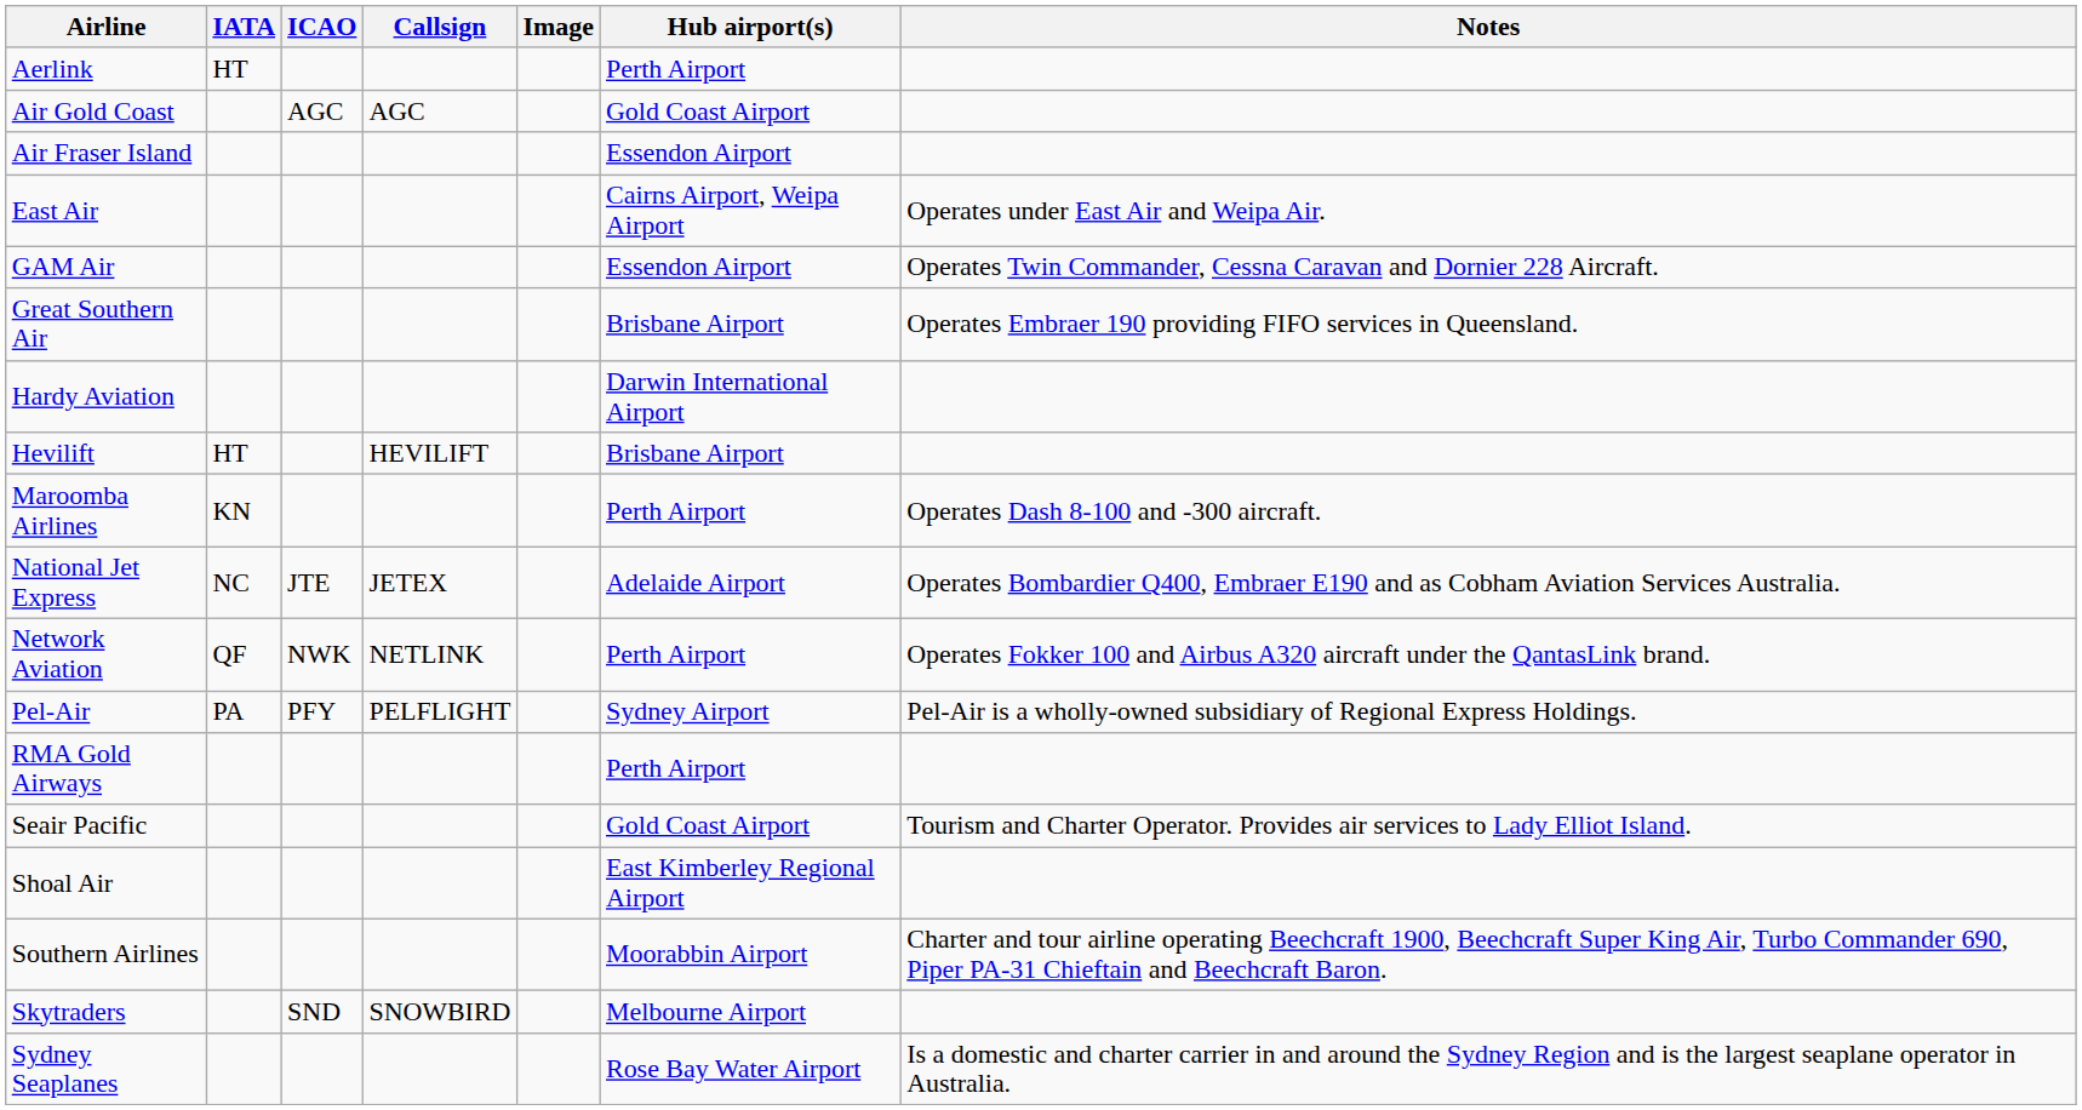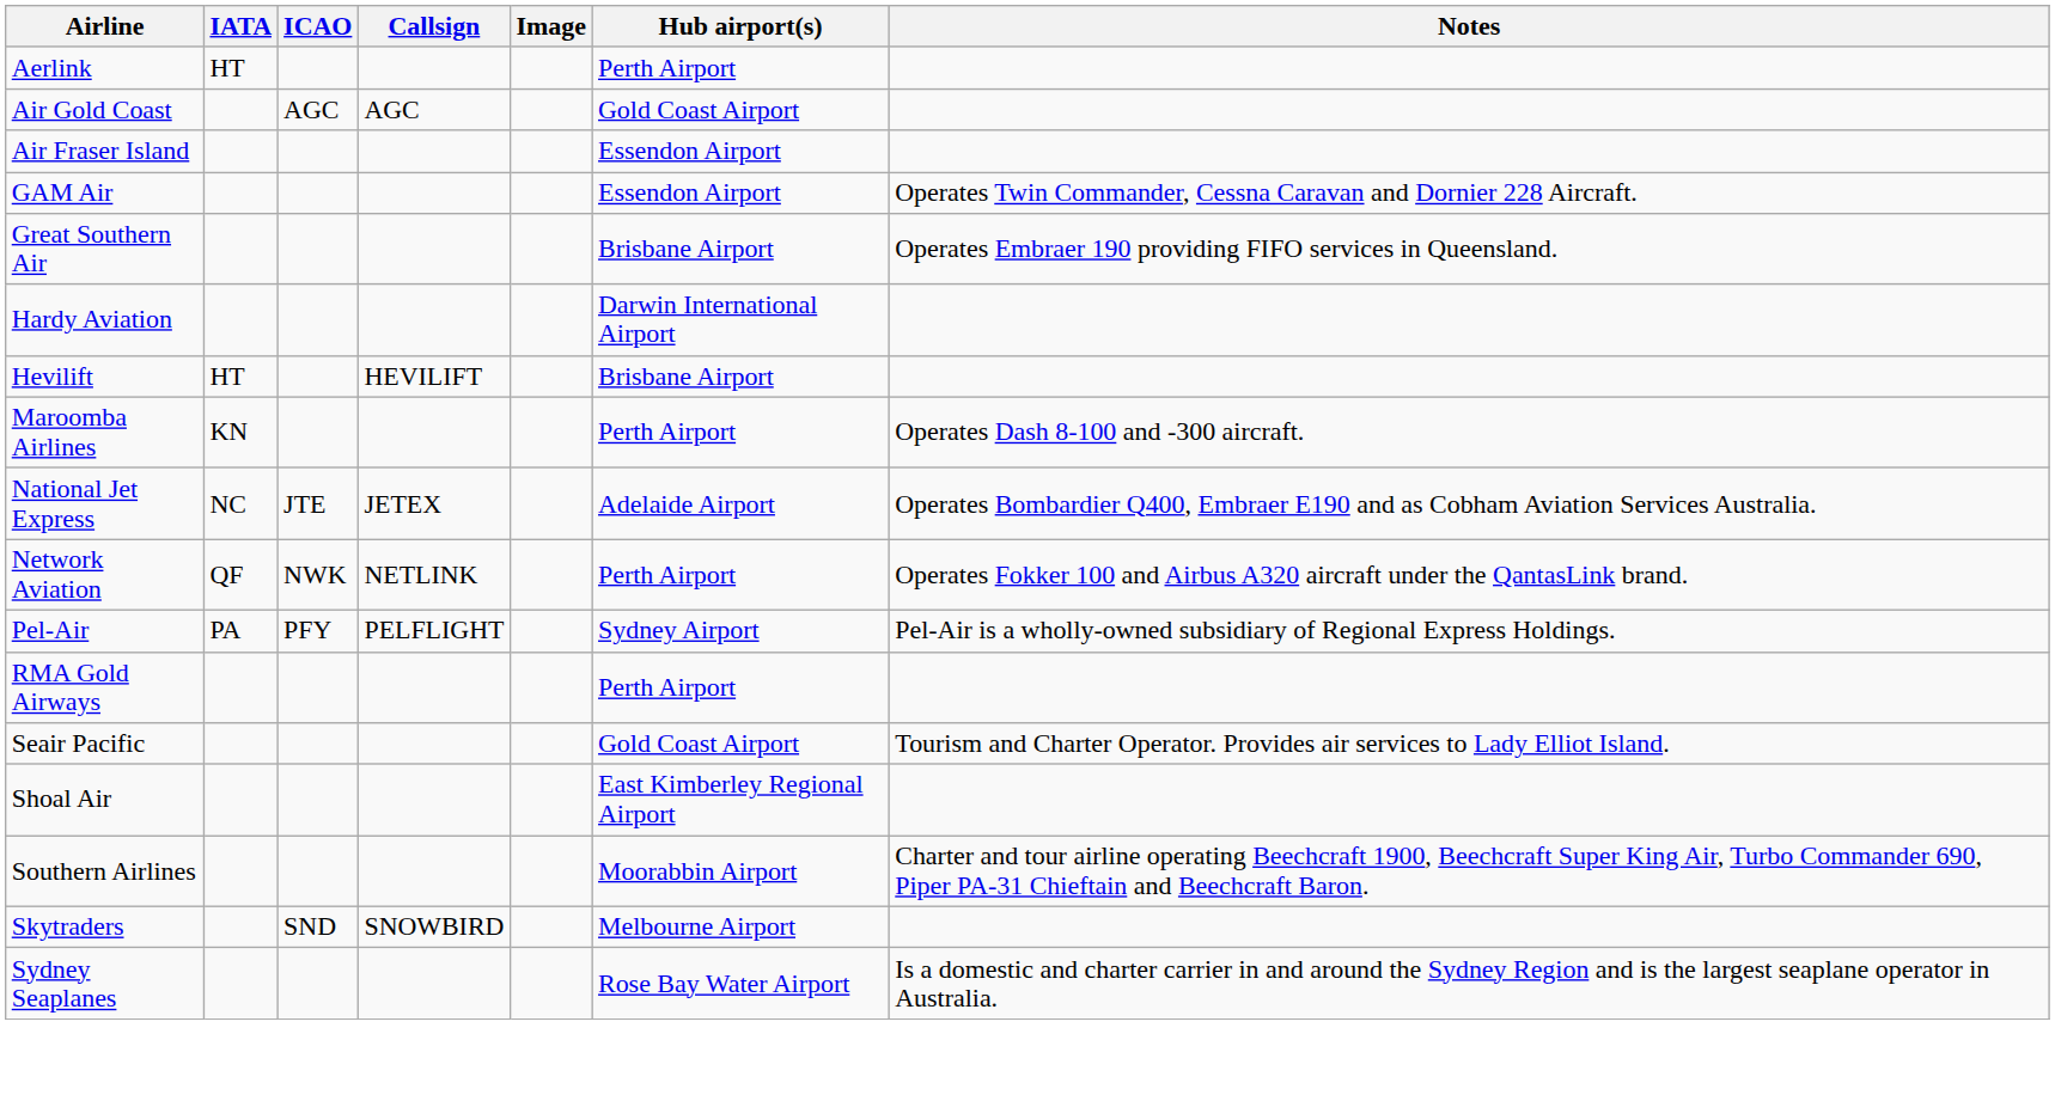- row: East Air | Cairns Airport, Weipa Airport | Operates under East Air and Weipa Air.
